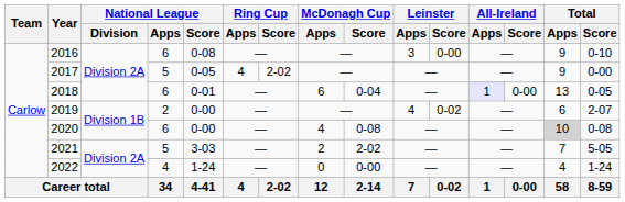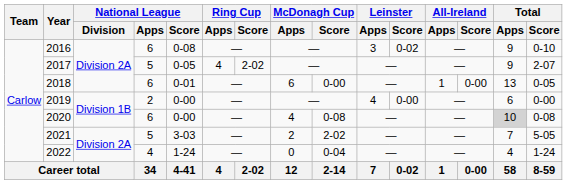2016 | Leinster / Score: 0-00 -> 0-02
2017 | Total / Score: 0-00 -> 2-07
2018 | McDonagh Cup / Score: 0-04 -> 0-00
2018 | All-Ireland / Apps: lavender background -> no background
2019 | Leinster / Score: 0-02 -> 0-00
2019 | Total / Score: 2-07 -> 0-00
2022 | McDonagh Cup / Score: 0-00 -> 0-04
